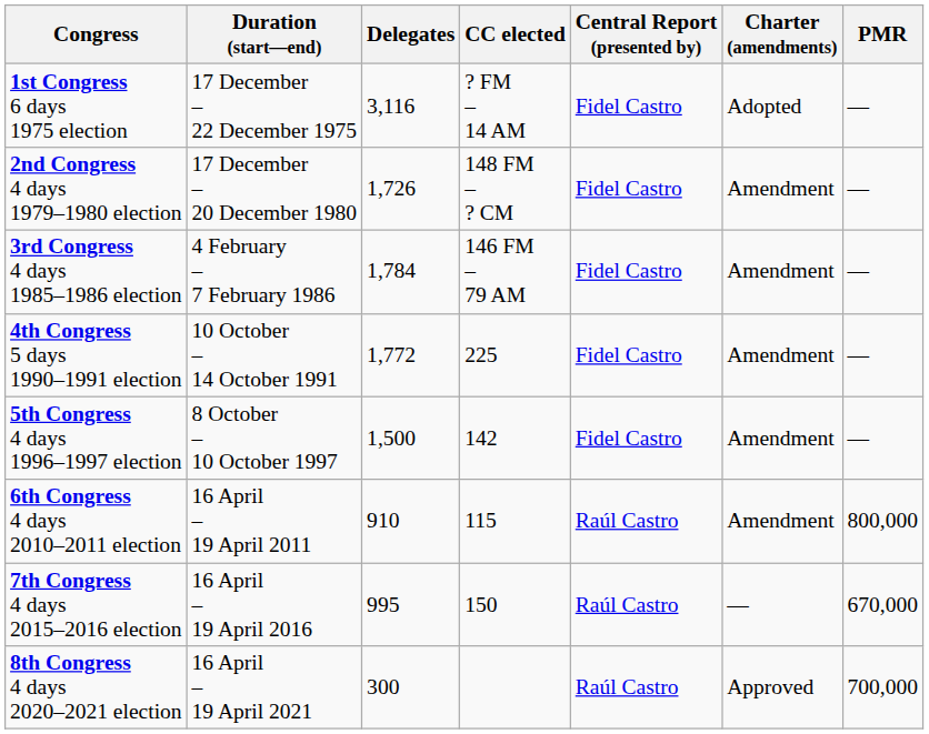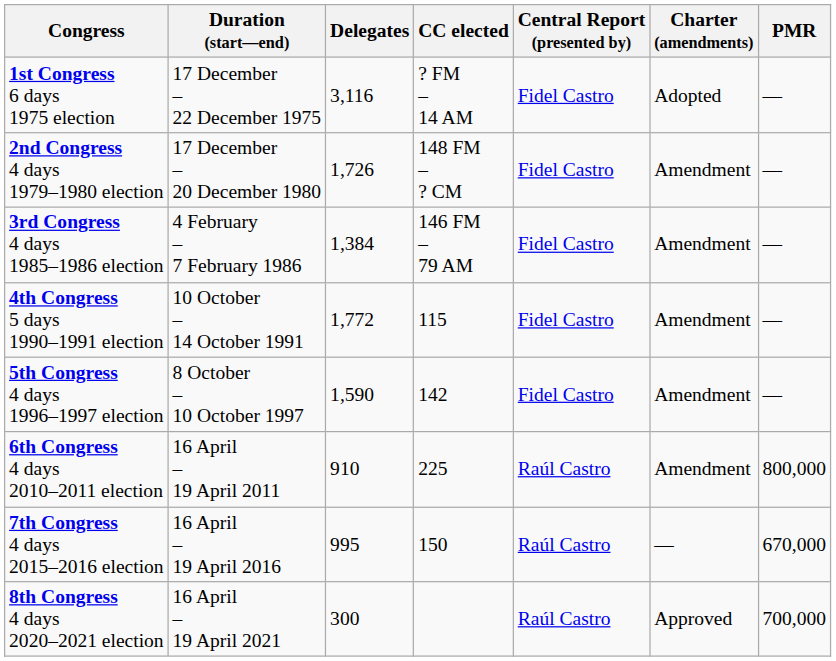3rd Congress 4 days 1985–1986 election | Delegates: 1,784 -> 1,384
4th Congress 5 days 1990–1991 election | CC elected: 225 -> 115
5th Congress 4 days 1996–1997 election | Delegates: 1,500 -> 1,590
6th Congress 4 days 2010–2011 election | CC elected: 115 -> 225
